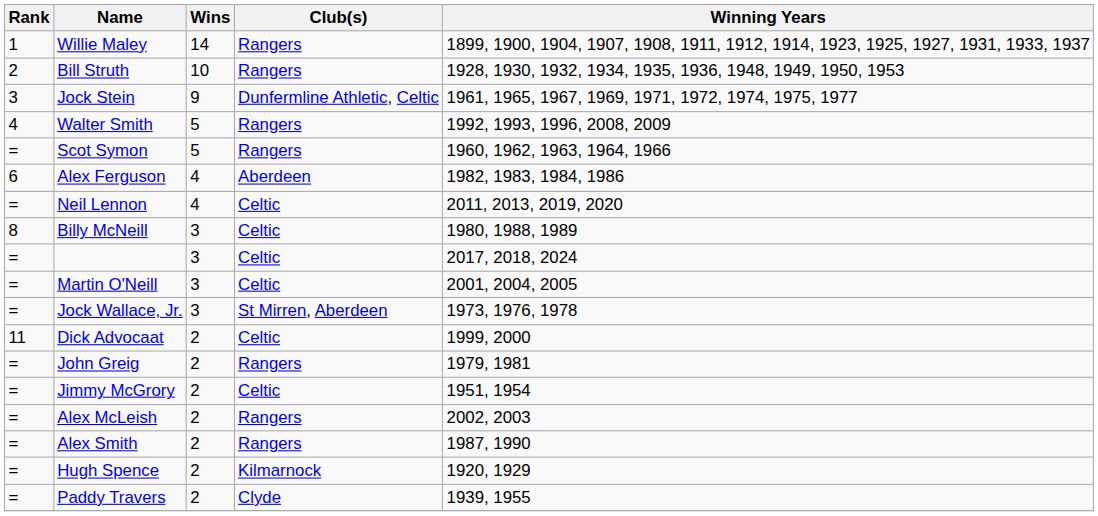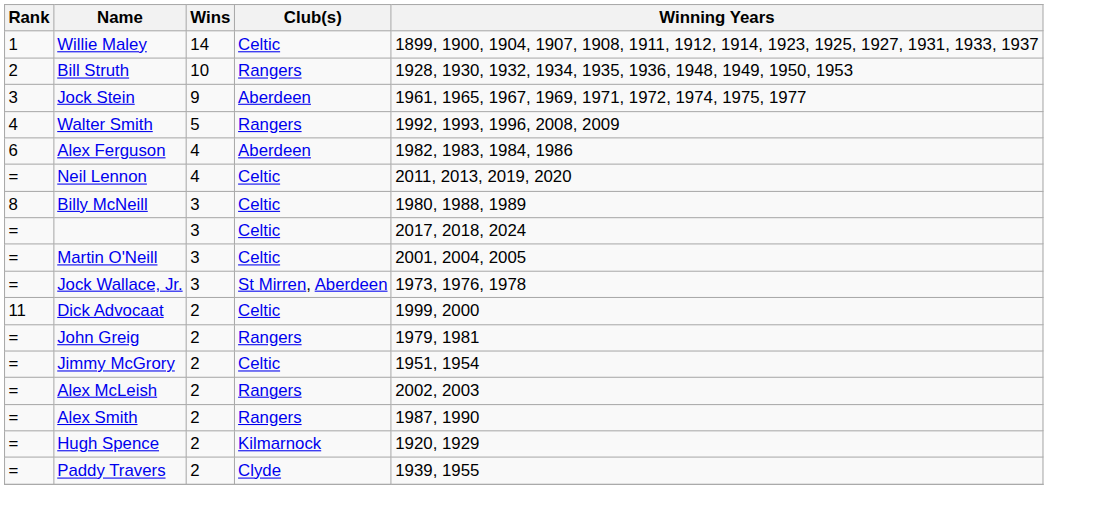Willie Maley | Club(s): Rangers -> Celtic
Jock Stein | Club(s): Dunfermline Athletic, Celtic -> Aberdeen
- row: = | Scot Symon | 5 | Rangers | 1960, 1962, 1963, 1964, 1966
